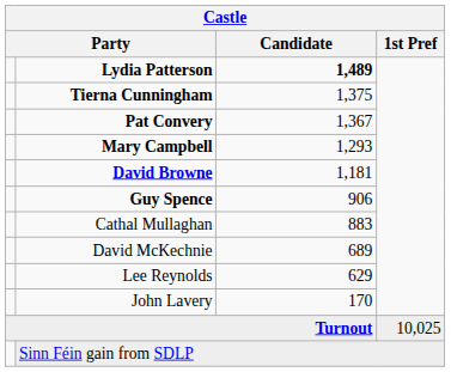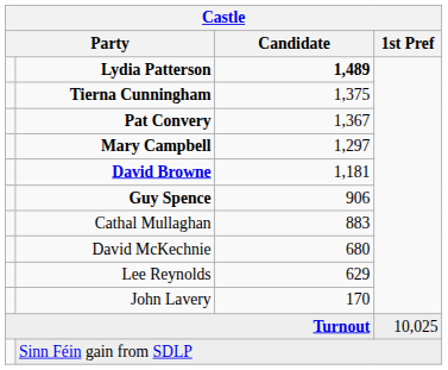Mary Campbell | Candidate: 1,293 -> 1,297
David McKechnie | Candidate: 689 -> 680
